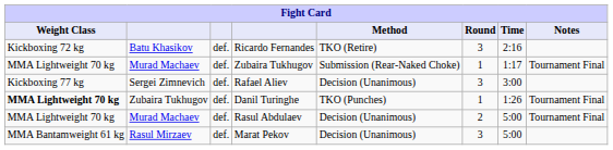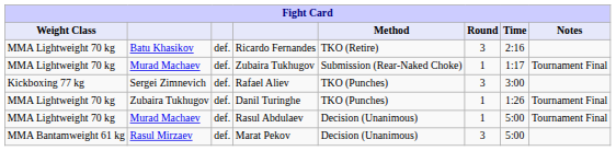Ricardo Fernandes | Weight Class: Kickboxing 72 kg -> MMA Lightweight 70 kg
Rafael Aliev | Method: Decision (Unanimous) -> TKO (Punches)
Danil Turinghe | Weight Class: bold -> normal
Rasul Abdulaev | Round: 2 -> 1
